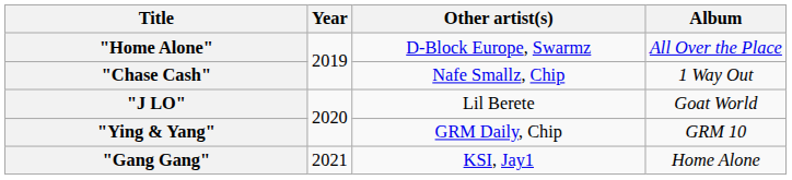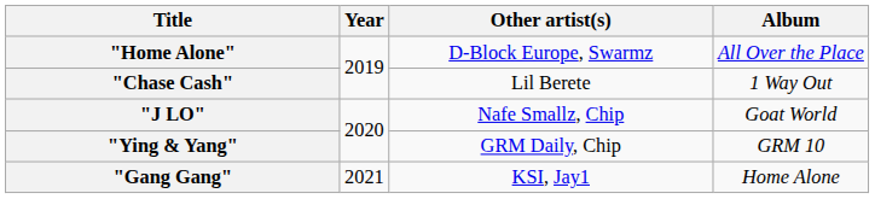"Chase Cash" | Other artist(s): Nafe Smallz, Chip -> Lil Berete
"J LO" | Other artist(s): Lil Berete -> Nafe Smallz, Chip
